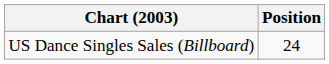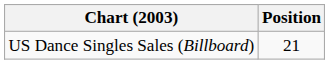US Dance Singles Sales (Billboard) | Position: 24 -> 21
